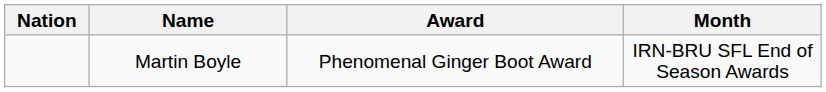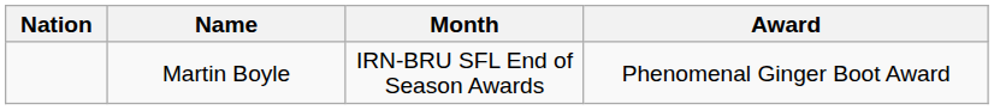columns swapped: Award <-> Month
